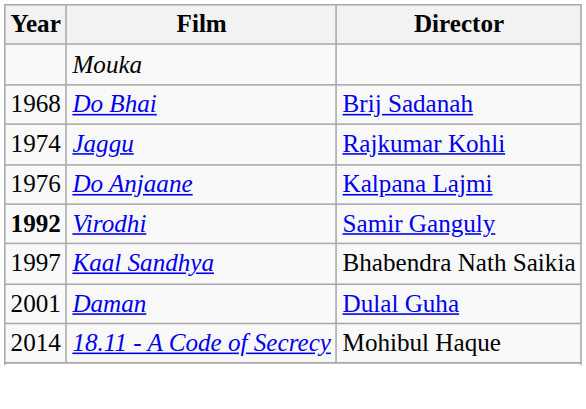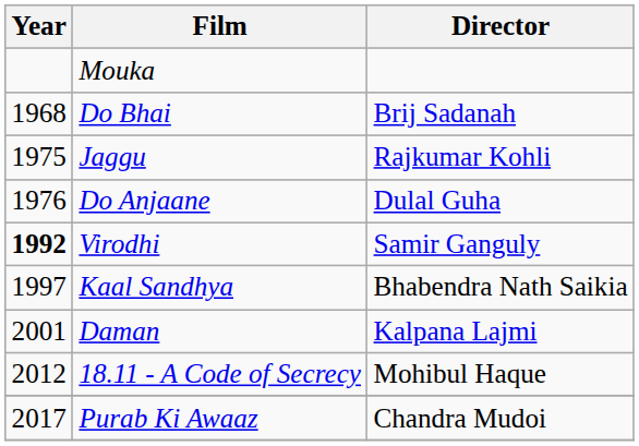Jaggu | Year: 1974 -> 1975
Do Anjaane | Director: Kalpana Lajmi -> Dulal Guha
Daman | Director: Dulal Guha -> Kalpana Lajmi
18.11 - A Code of Secrecy | Year: 2014 -> 2012
+ row: 2017 | Purab Ki Awaaz | Chandra Mudoi
